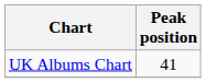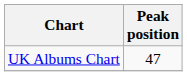UK Albums Chart | Peak position: 41 -> 47
